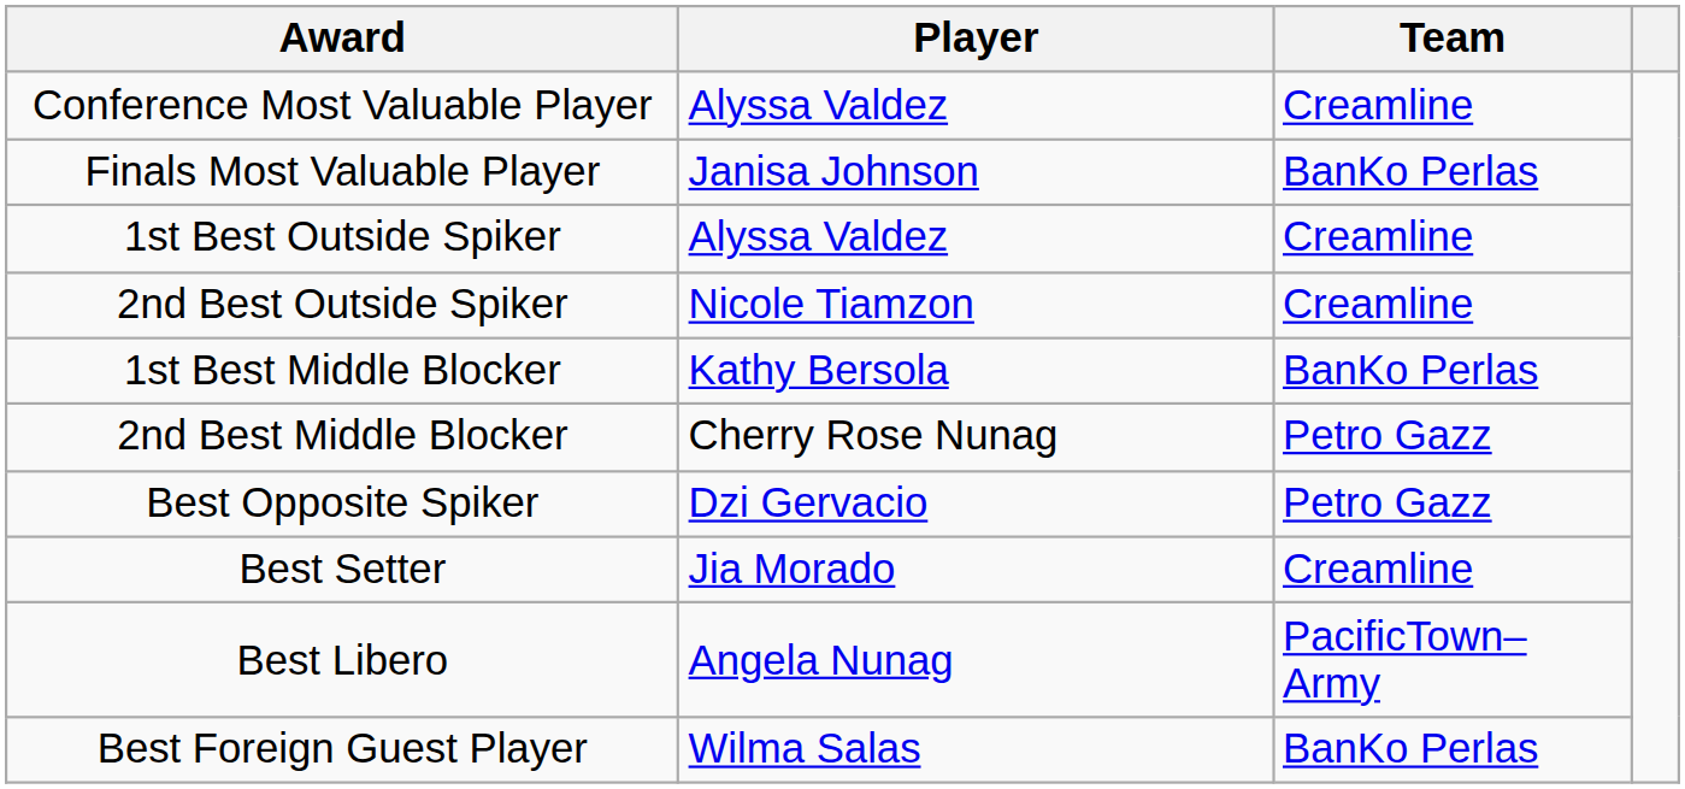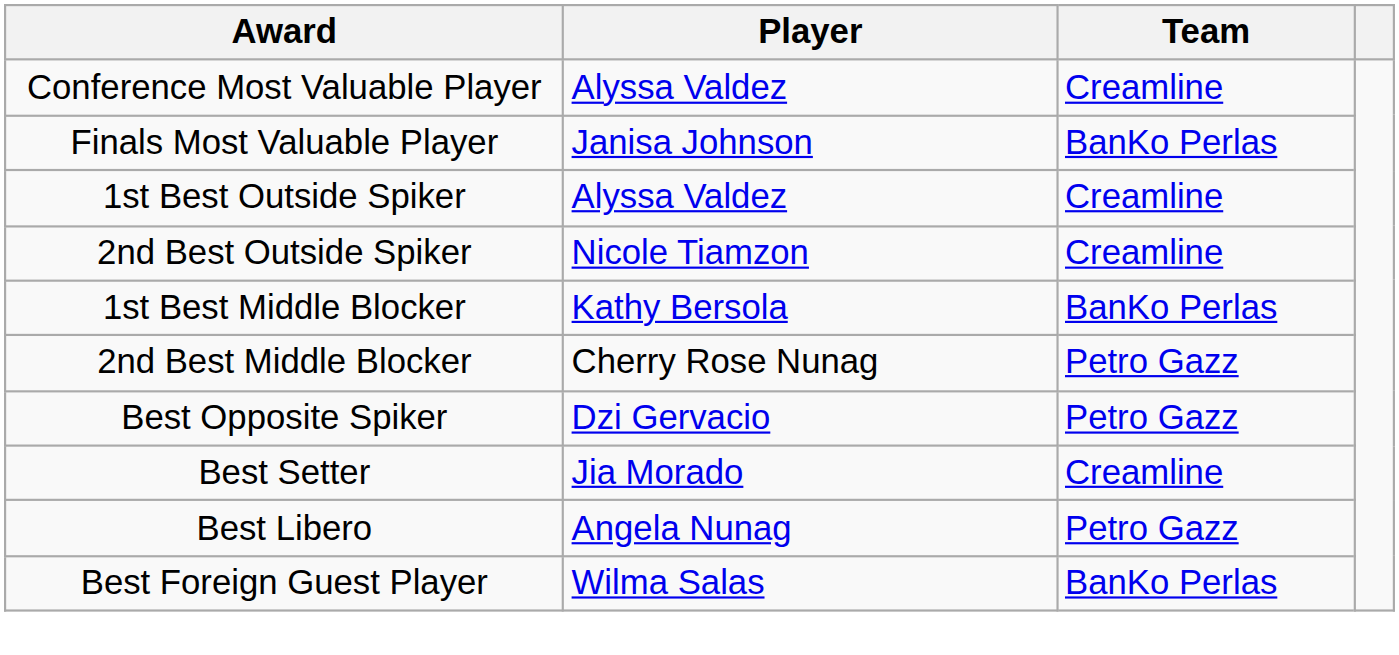Best Libero | Team: PacificTown–Army -> Petro Gazz
